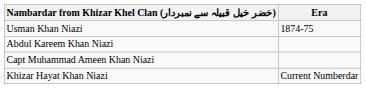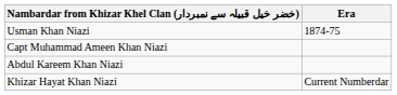rows swapped: Abdul Kareem Khan Niazi <-> Capt Muhammad Ameen Khan Niazi
